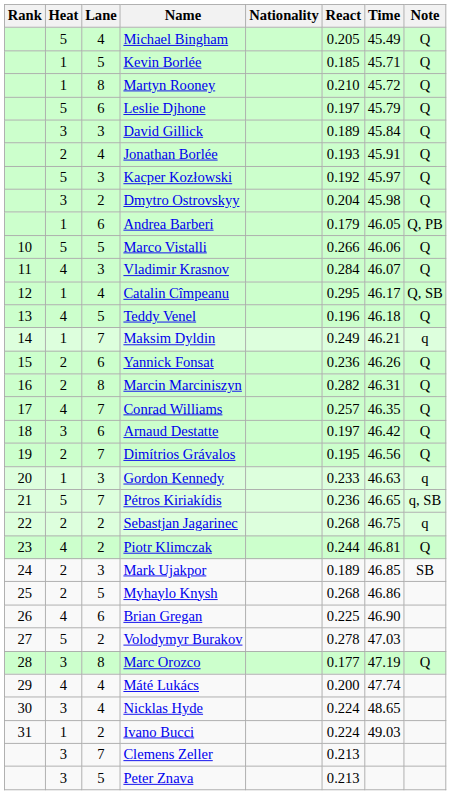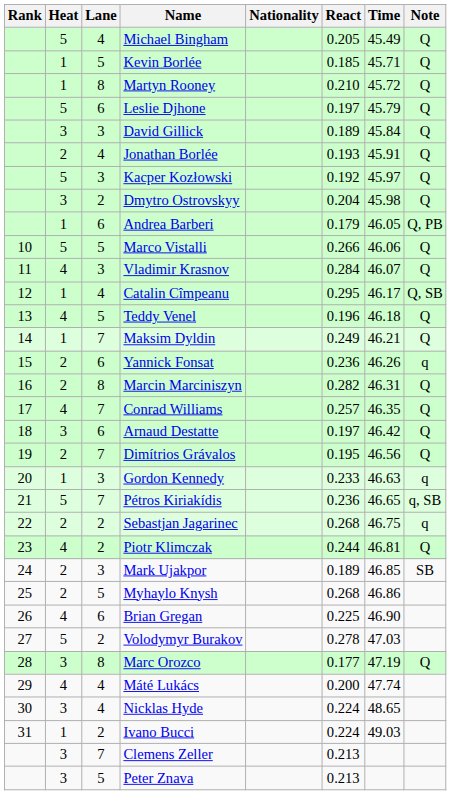Maksim Dyldin | Note: q -> Q
Yannick Fonsat | Note: Q -> q
